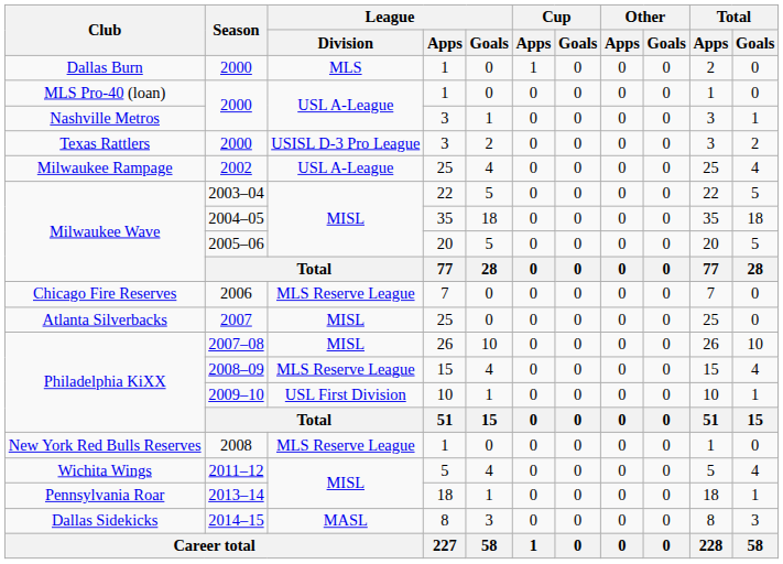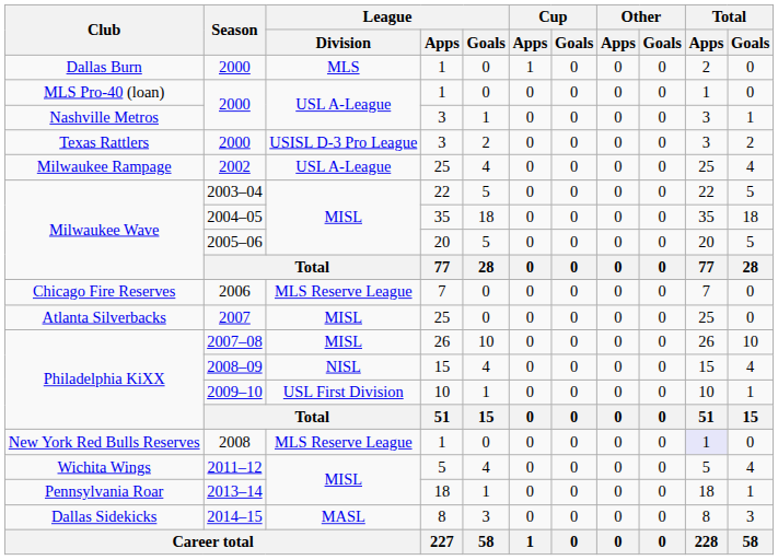2008–09 | League / Division: MLS Reserve League -> NISL
2008 | Total / Apps: no background -> lavender background
